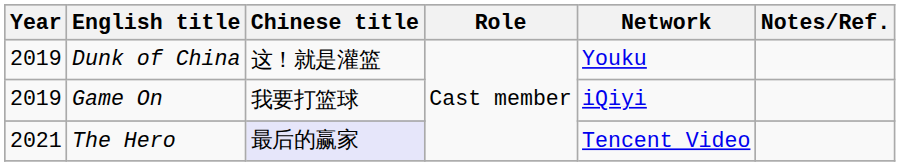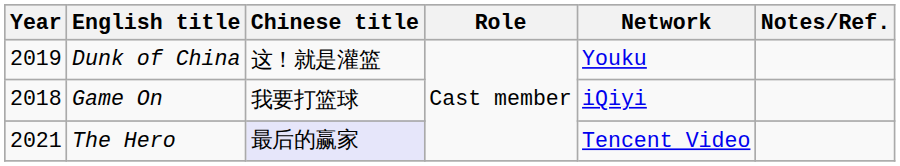Game On | Year: 2019 -> 2018
